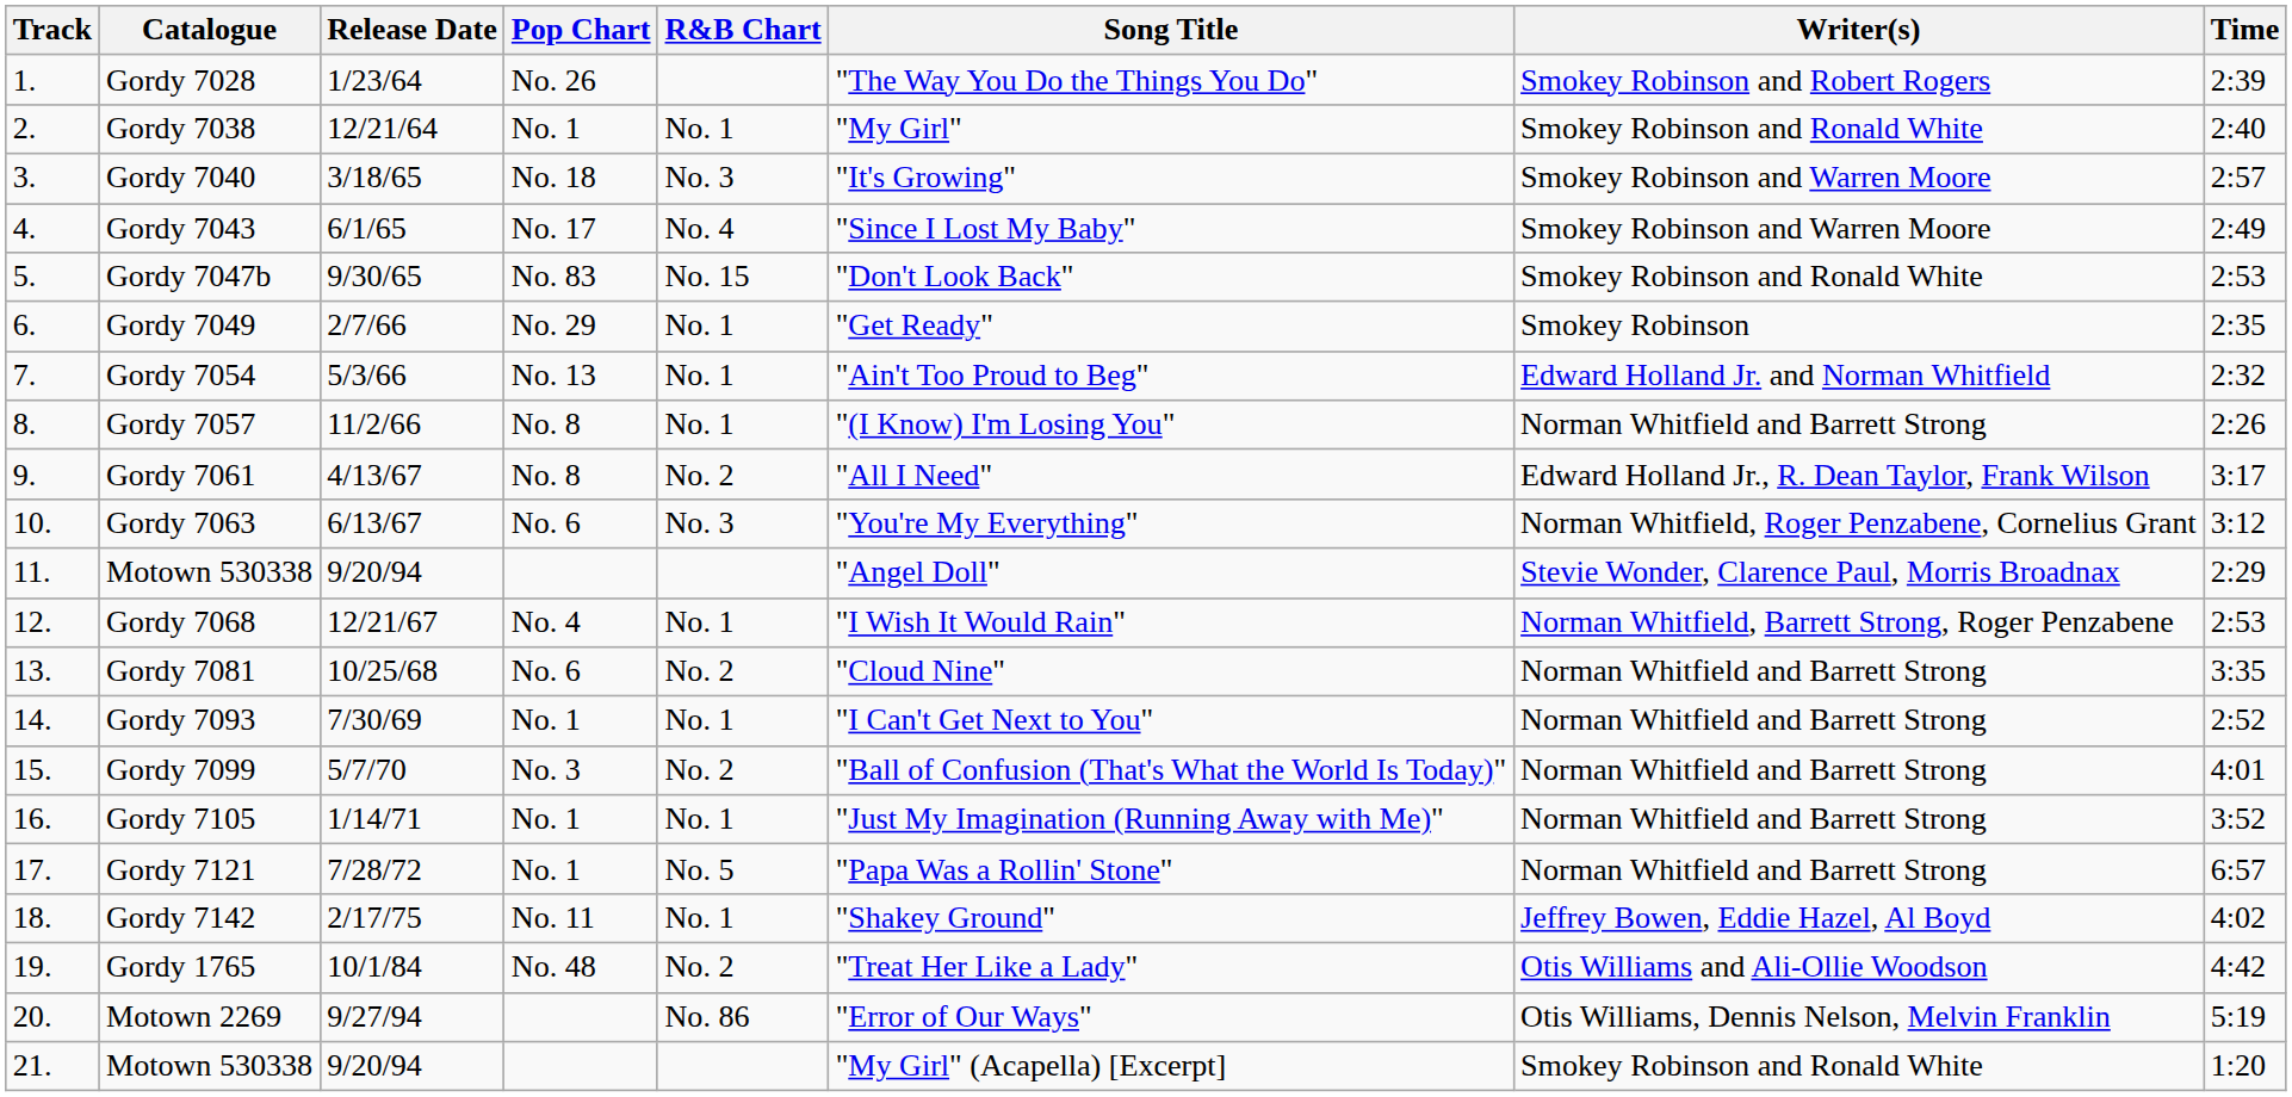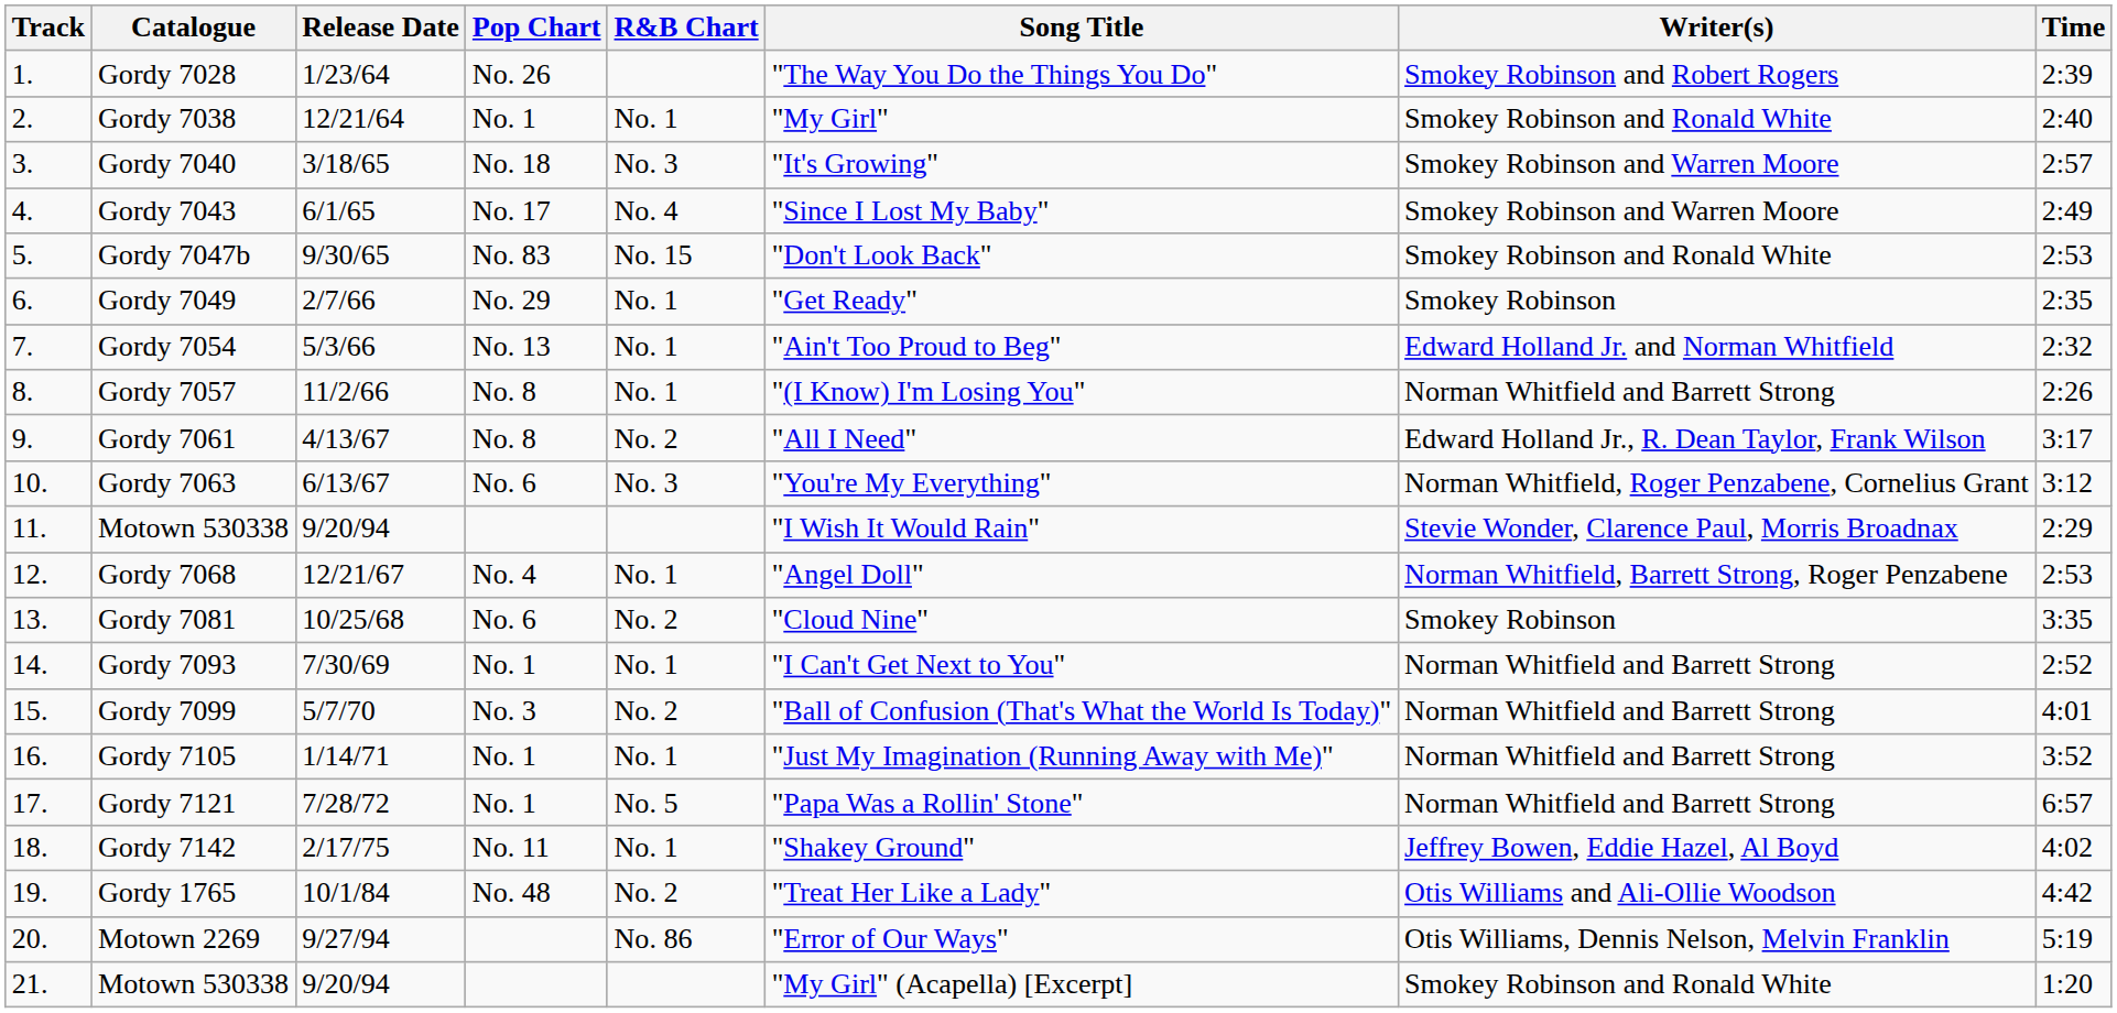11. / Motown 530338 | Song Title: "Angel Doll" -> "I Wish It Would Rain"
Gordy 7068 | Song Title: "I Wish It Would Rain" -> "Angel Doll"
Gordy 7081 | Writer(s): Norman Whitfield and Barrett Strong -> Smokey Robinson
